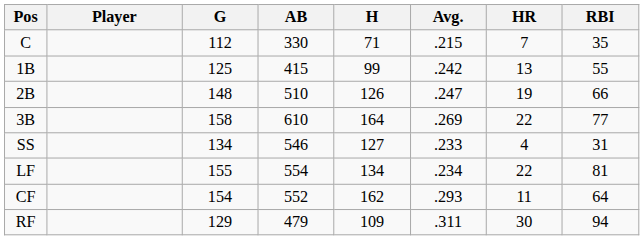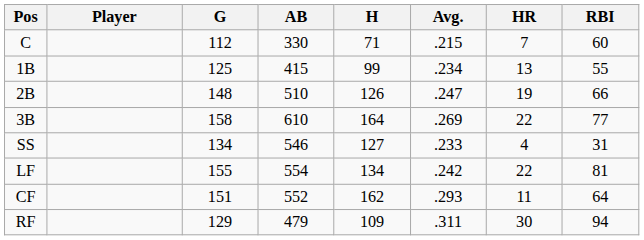C | RBI: 35 -> 60
1B | Avg.: .242 -> .234
LF | Avg.: .234 -> .242
CF | G: 154 -> 151
